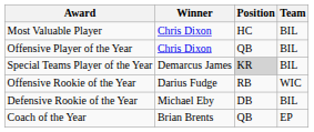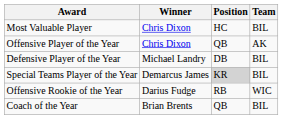Offensive Player of the Year | Team: BIL -> AK
+ row: Defensive Player of the Year | Michael Landry | DB | BIL
- row: Defensive Rookie of the Year | Michael Eby | DB | BIL
Coach of the Year | Team: EP -> BIL
